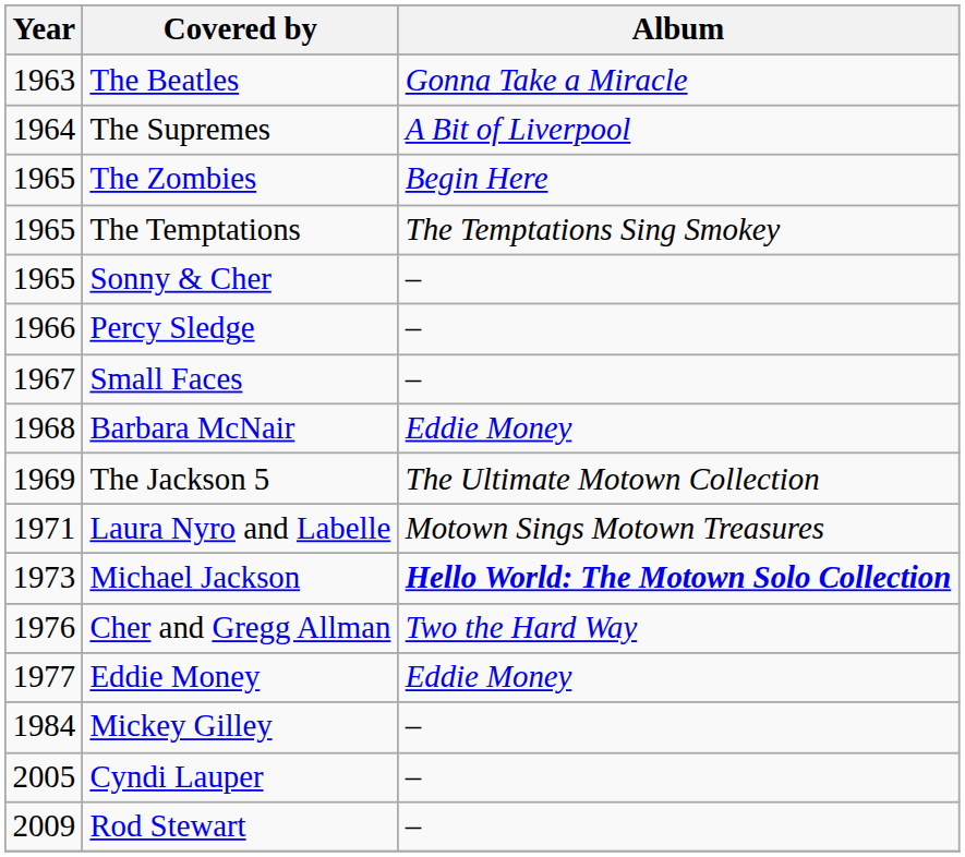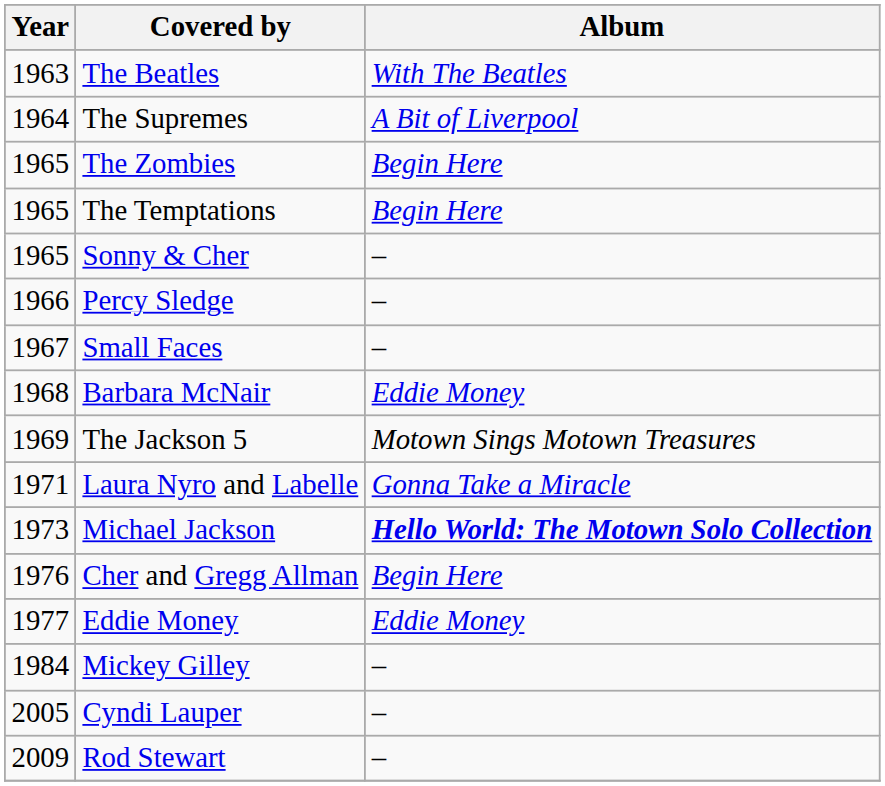The Beatles | Album: Gonna Take a Miracle -> With The Beatles
The Temptations | Album: The Temptations Sing Smokey -> Begin Here
The Jackson 5 | Album: The Ultimate Motown Collection -> Motown Sings Motown Treasures
Laura Nyro and Labelle | Album: Motown Sings Motown Treasures -> Gonna Take a Miracle
Cher and Gregg Allman | Album: Two the Hard Way -> Begin Here
